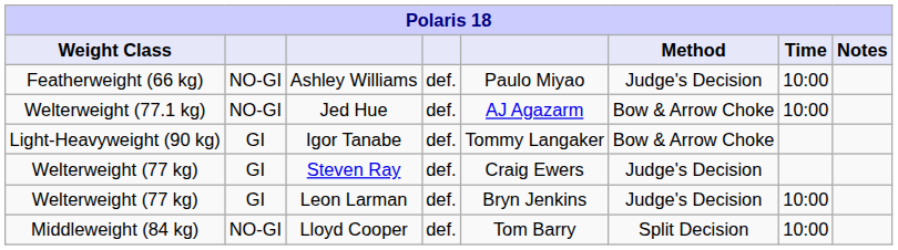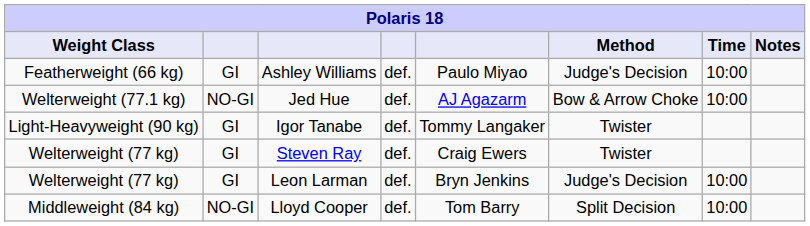Ashley Williams | column 2: NO-GI -> GI
Igor Tanabe | Method: Bow & Arrow Choke -> Twister
Steven Ray | Method: Judge's Decision -> Twister
